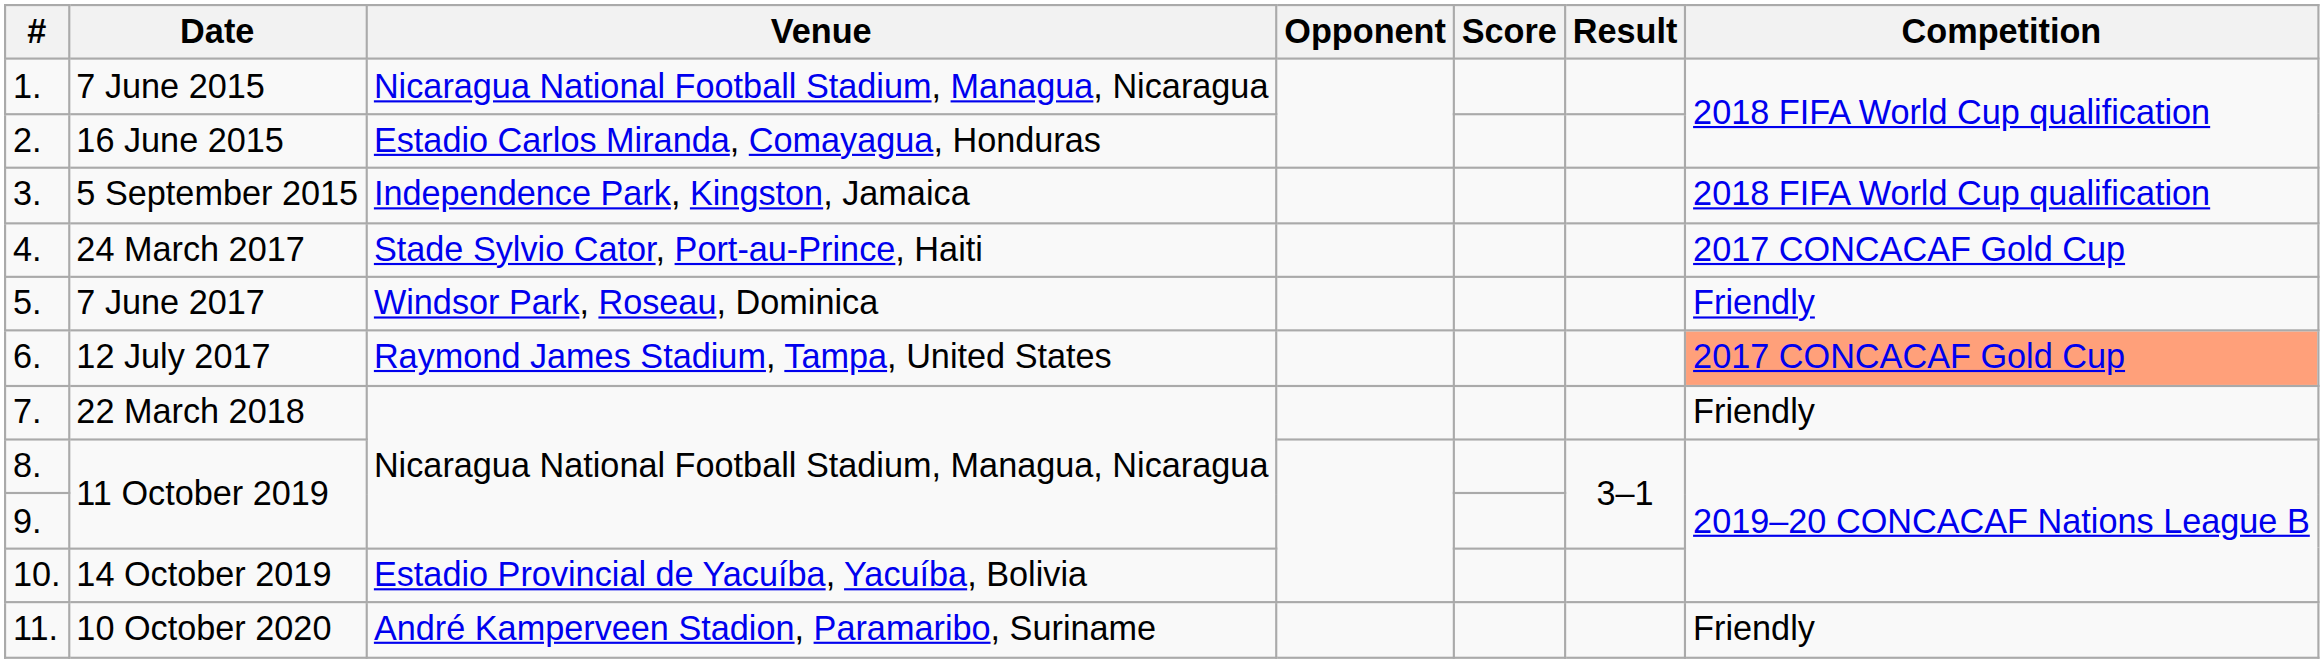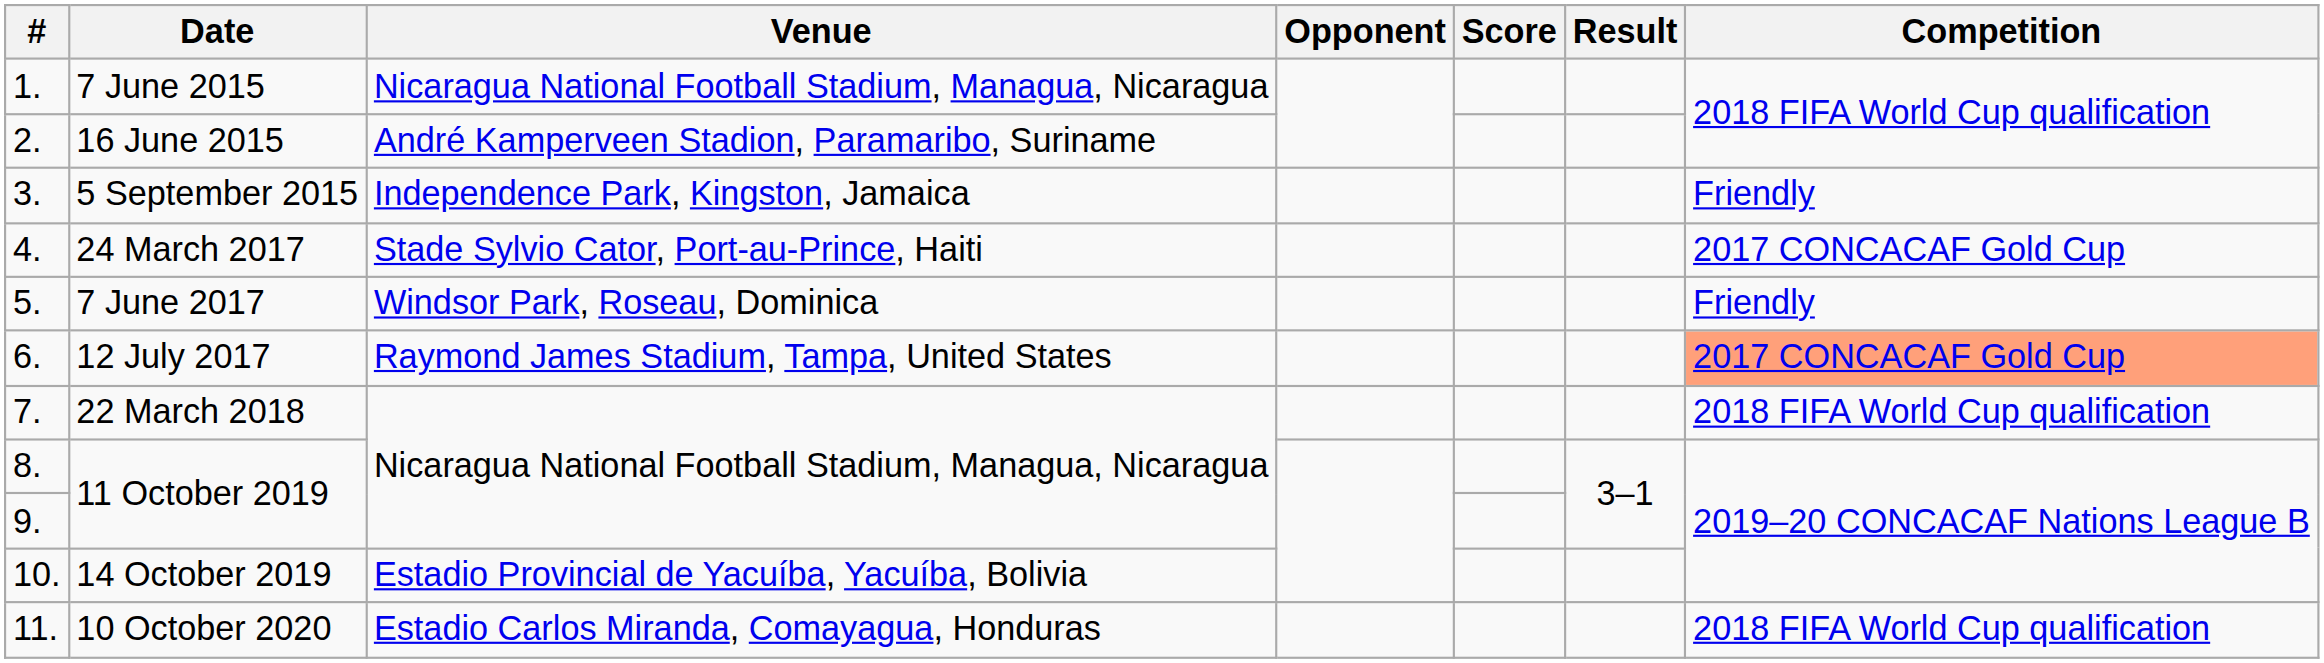16 June 2015 | Venue: Estadio Carlos Miranda, Comayagua, Honduras -> André Kamperveen Stadion, Paramaribo, Suriname
5 September 2015 | Competition: 2018 FIFA World Cup qualification -> Friendly
22 March 2018 | Competition: Friendly -> 2018 FIFA World Cup qualification
10 October 2020 | Venue: André Kamperveen Stadion, Paramaribo, Suriname -> Estadio Carlos Miranda, Comayagua, Honduras
10 October 2020 | Competition: Friendly -> 2018 FIFA World Cup qualification
